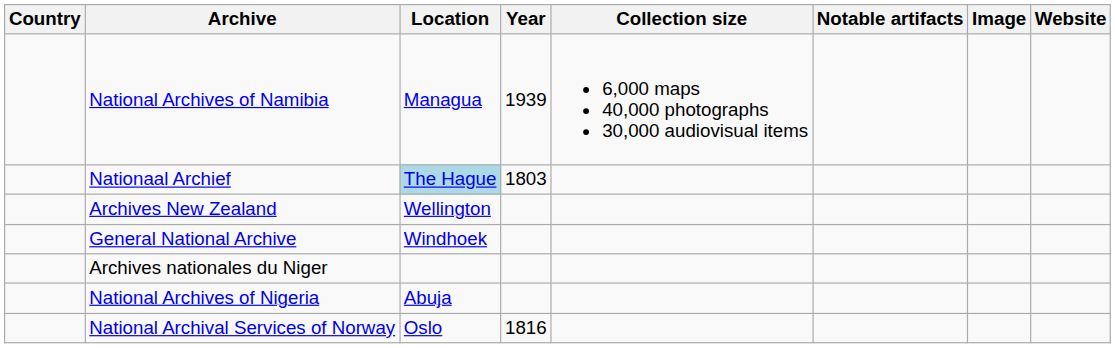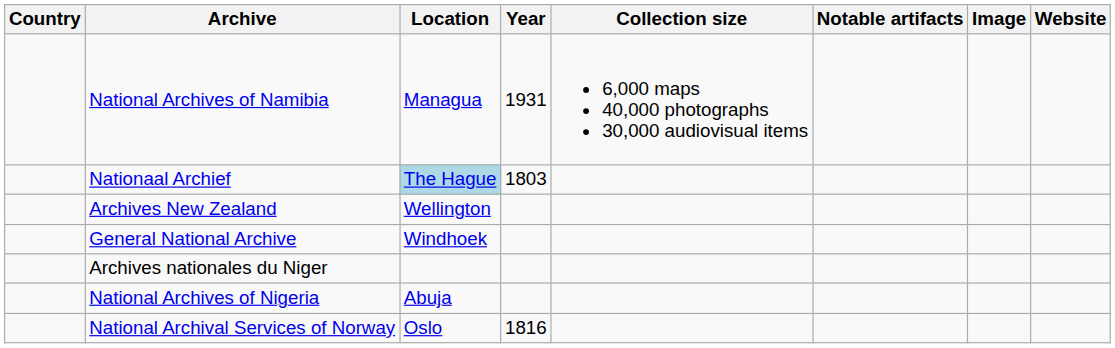National Archives of Namibia | Year: 1939 -> 1931
